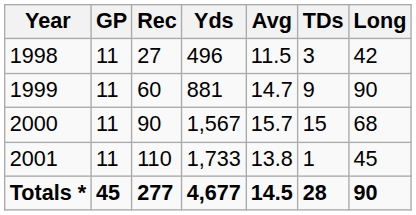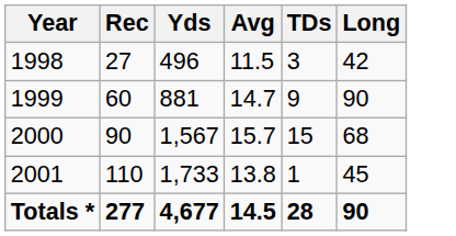- column: GP | 11 | 11 | 11 | 11 | 45
